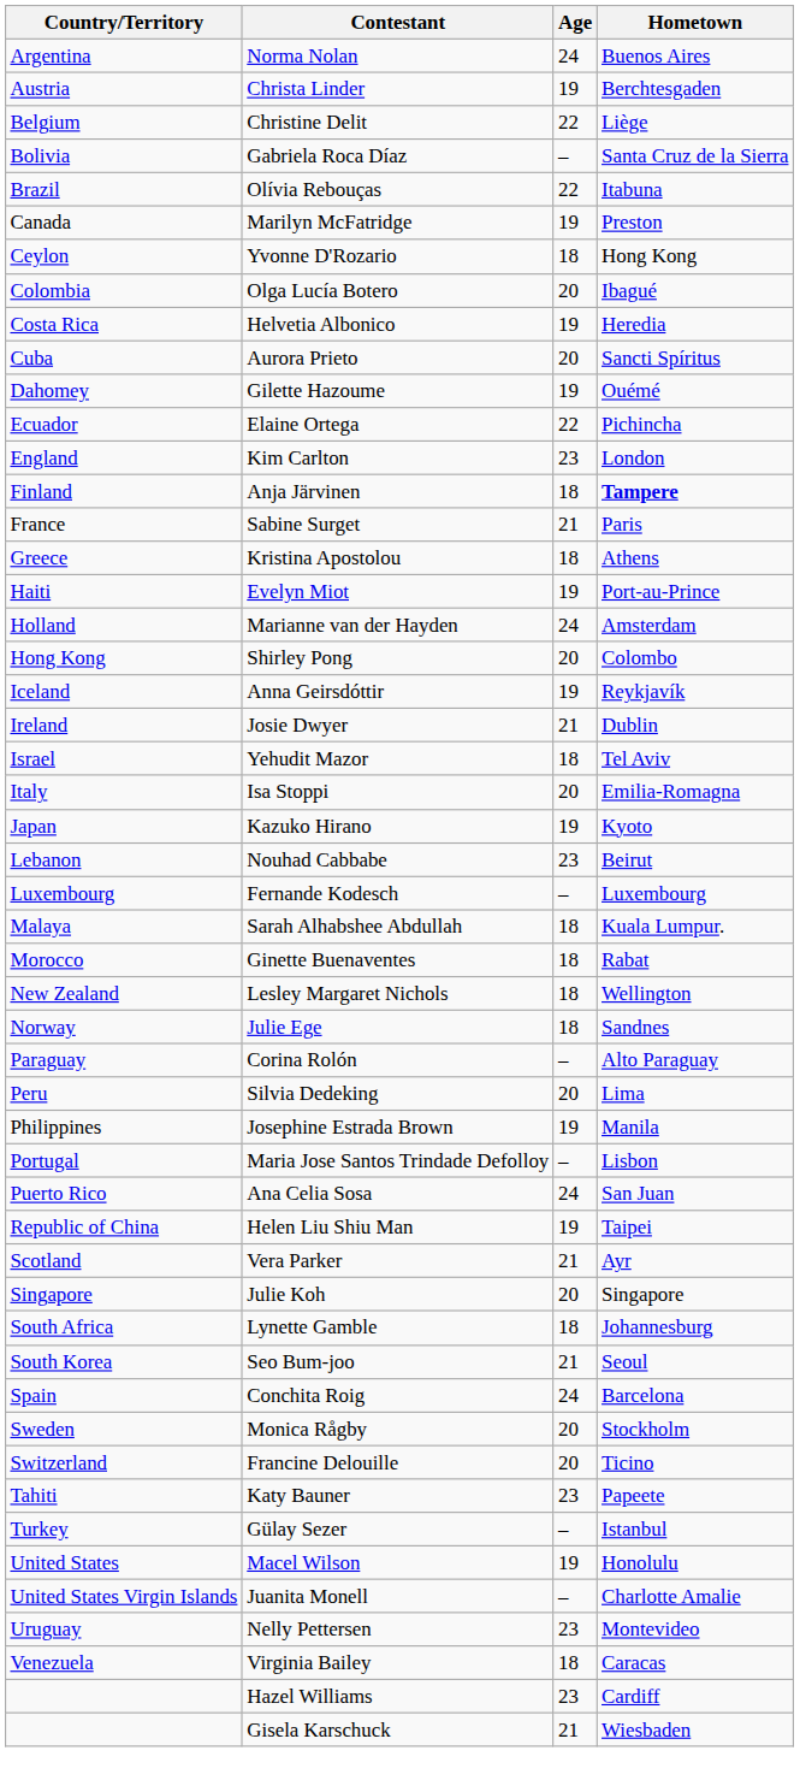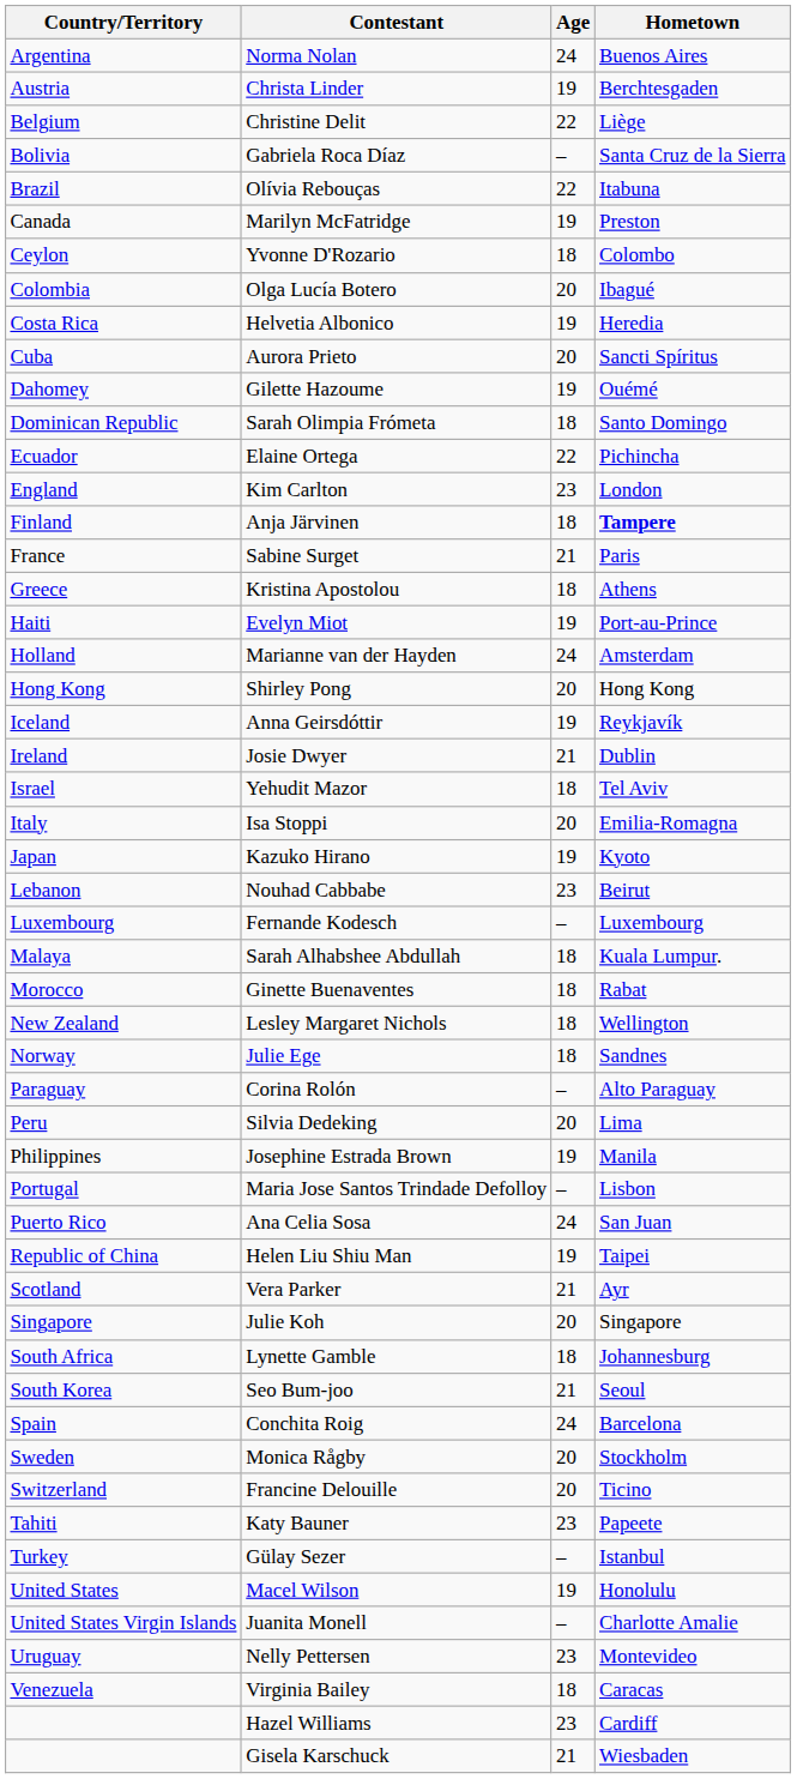Yvonne D'Rozario | Hometown: Hong Kong -> Colombo
+ row: Dominican Republic | Sarah Olimpia Frómeta | 18 | Santo Domingo
Shirley Pong | Hometown: Colombo -> Hong Kong
